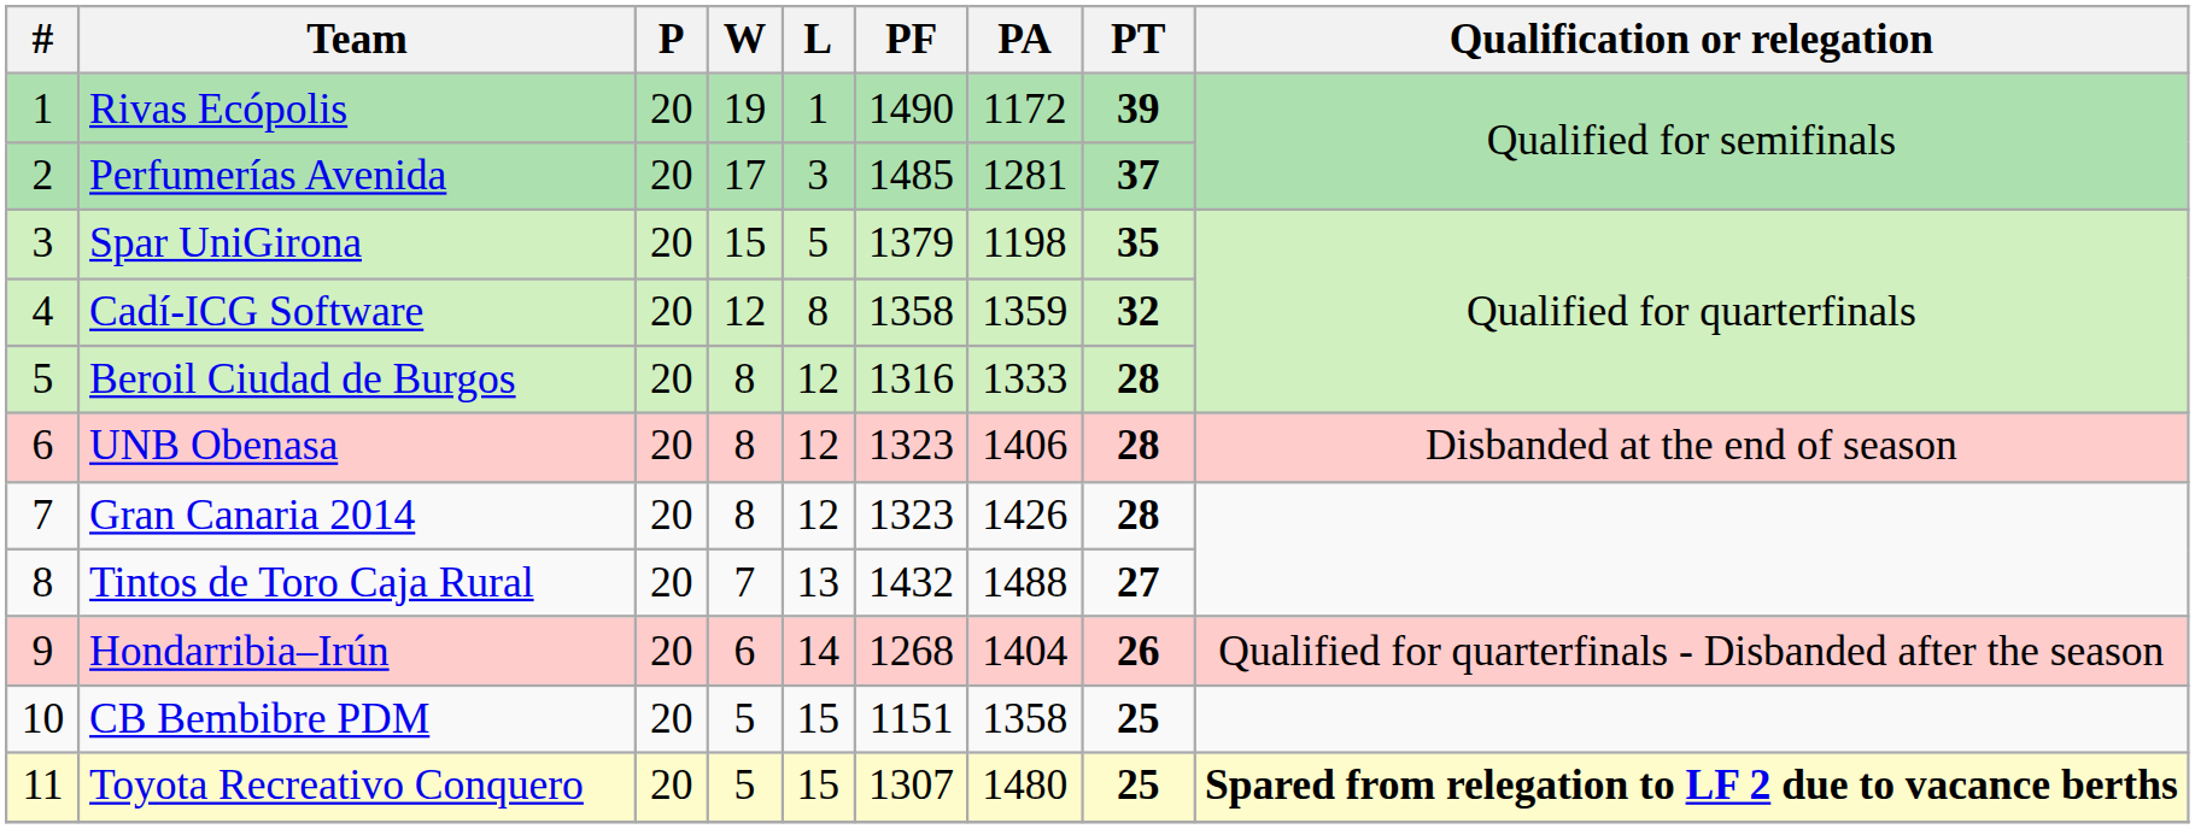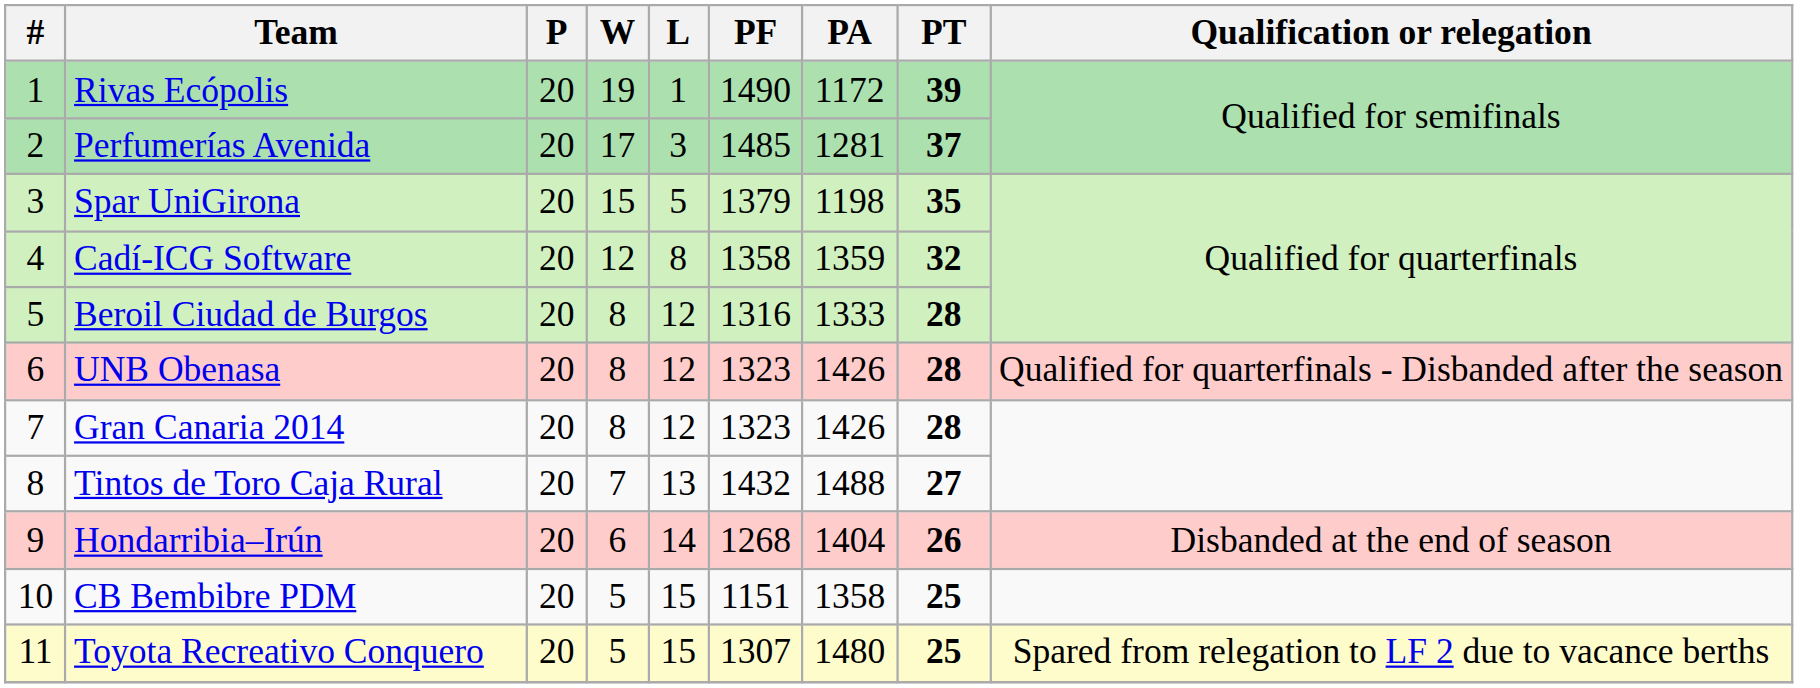UNB Obenasa | PA: 1406 -> 1426
UNB Obenasa | Qualification or relegation: Disbanded at the end of season -> Qualified for quarterfinals - Disbanded after the season
Hondarribia–Irún | Qualification or relegation: Qualified for quarterfinals - Disbanded after the season -> Disbanded at the end of season
Toyota Recreativo Conquero | Qualification or relegation: bold -> normal
